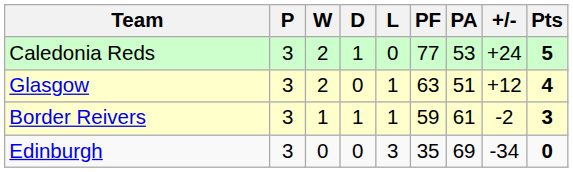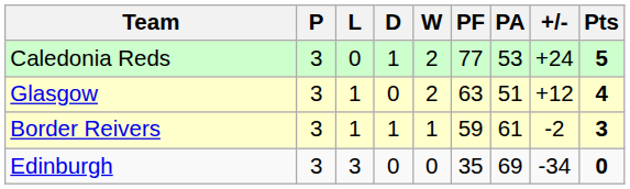columns swapped: W <-> L
